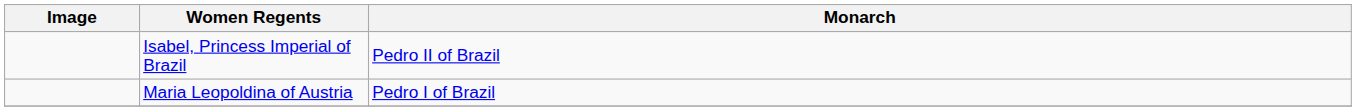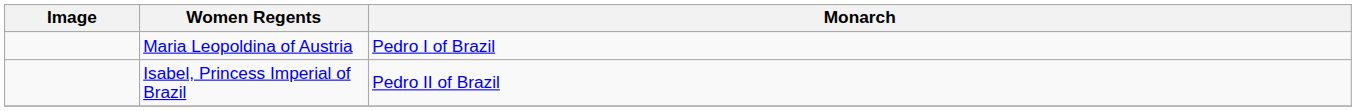rows swapped: Maria Leopoldina of Austria <-> Isabel, Princess Imperial of Brazil
